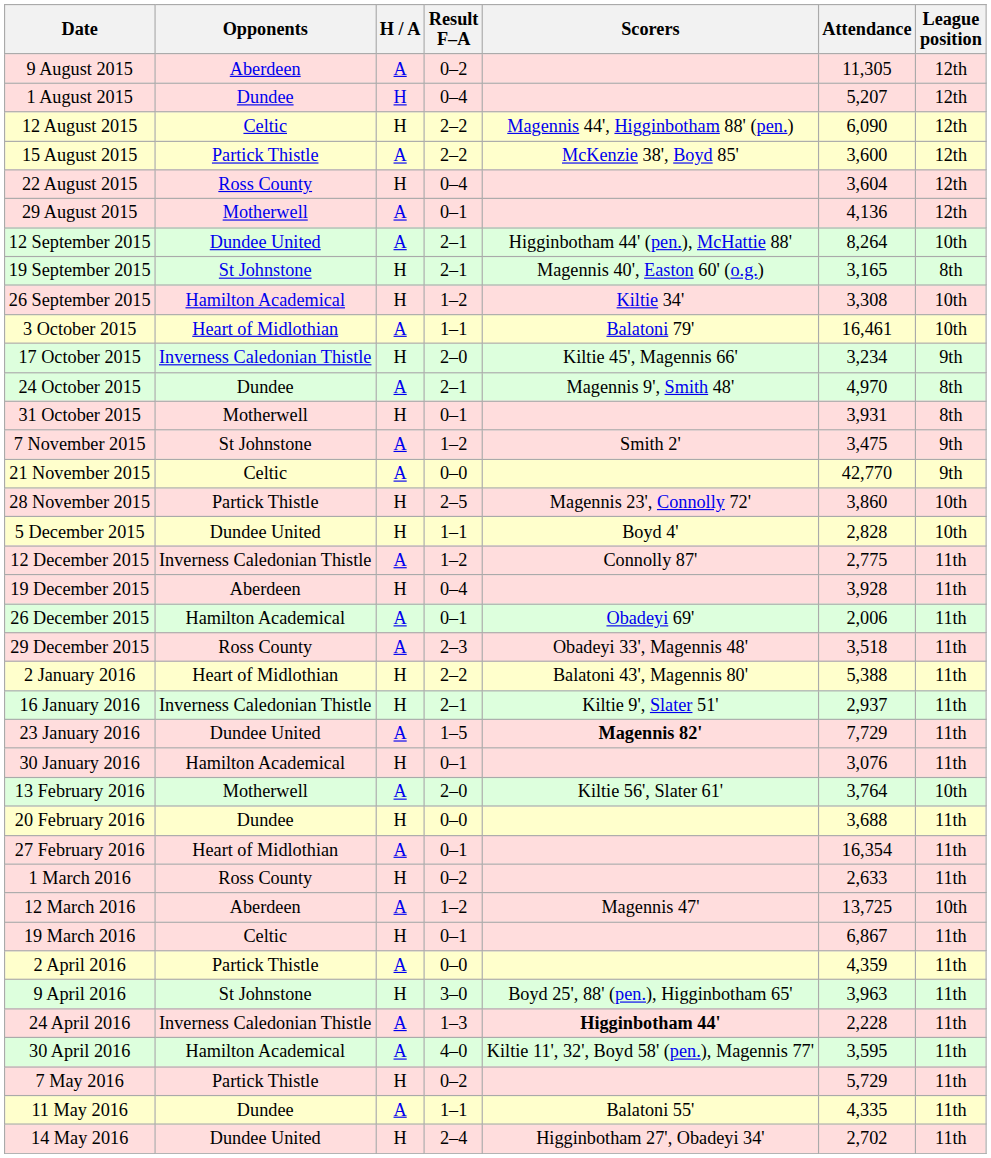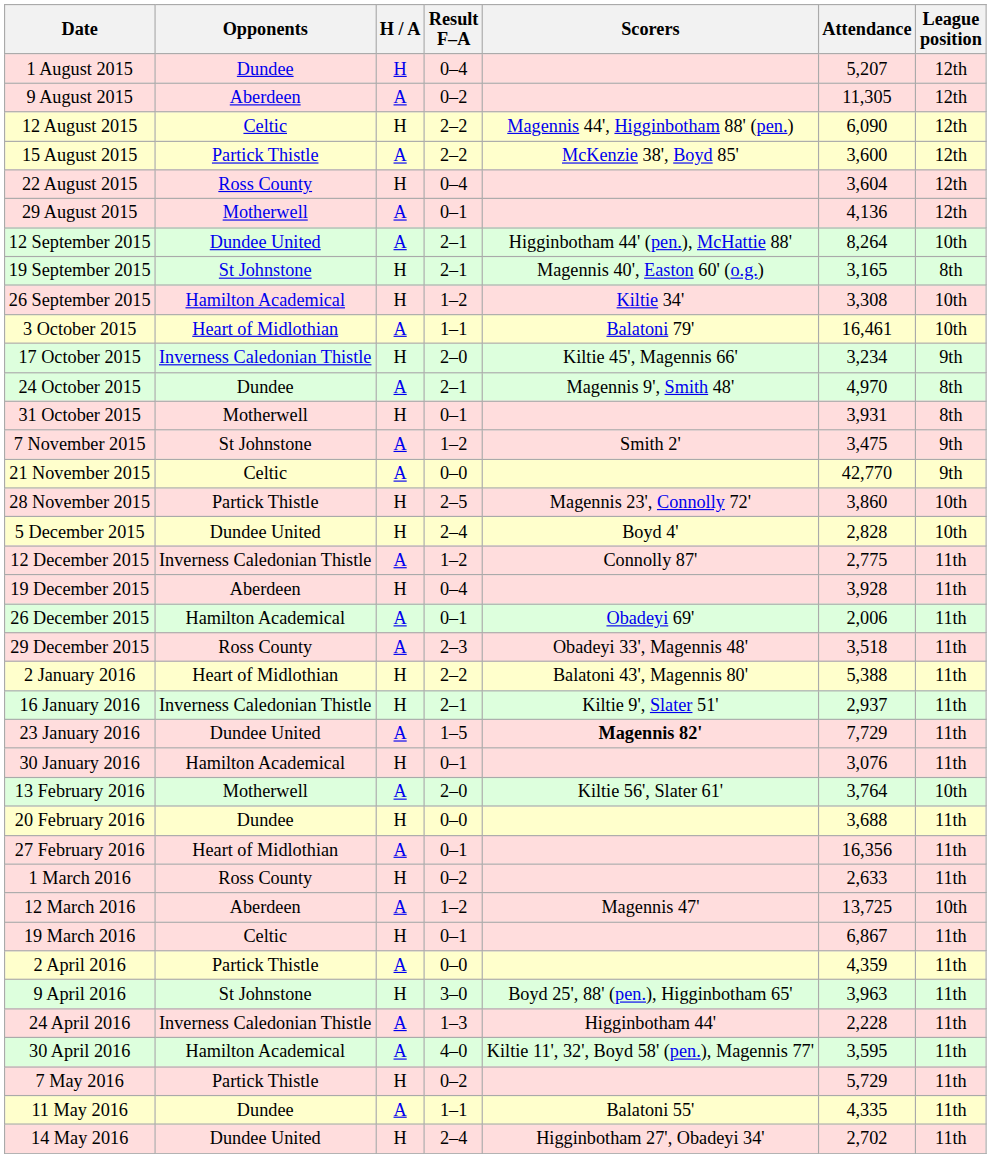rows swapped: 1 August 2015 <-> 9 August 2015
5 December 2015 | Result F–A: 1–1 -> 2–4
27 February 2016 | Attendance: 16,354 -> 16,356
24 April 2016 | Scorers: bold -> normal
